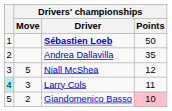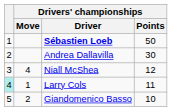Andrea Dallavilla | Drivers' championships / Points: 35 -> 30
Niall McShea | Drivers' championships / Move: 5 -> 4
Larry Cols | Drivers' championships / Move: 3 -> 1
Giandomenico Basso | Drivers' championships / Points: pink background -> no background
